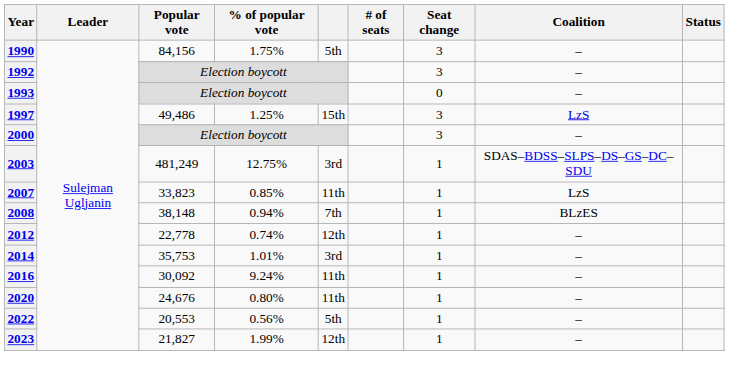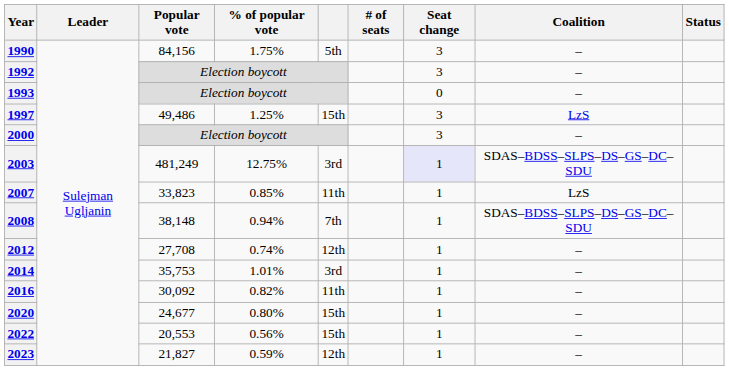2003 | Seat change: no background -> lavender background
2008 | Coalition: BLzES -> SDAS–BDSS–SLPS–DS–GS–DC–SDU
2012 | Popular vote: 22,778 -> 27,708
2016 | % of popular vote: 9.24% -> 0.82%
2020 | Popular vote: 24,676 -> 24,677
2020 | column 5: 11th -> 15th
2022 | column 5: 5th -> 15th
2023 | % of popular vote: 1.99% -> 0.59%
